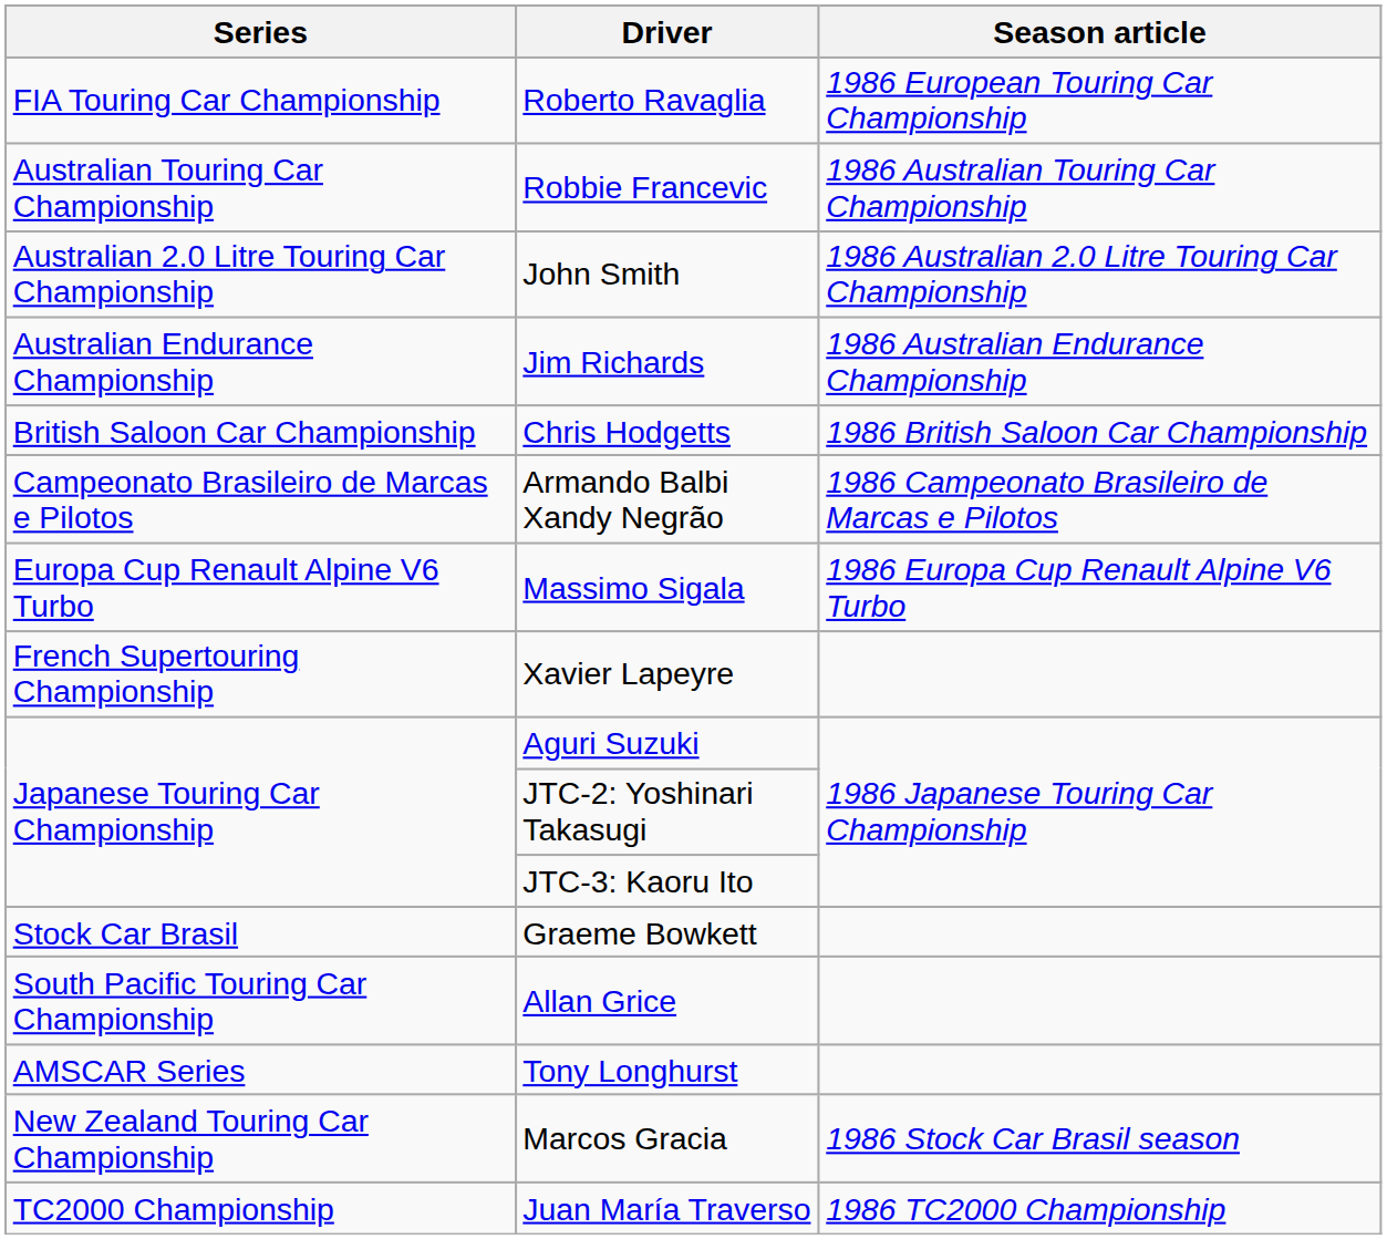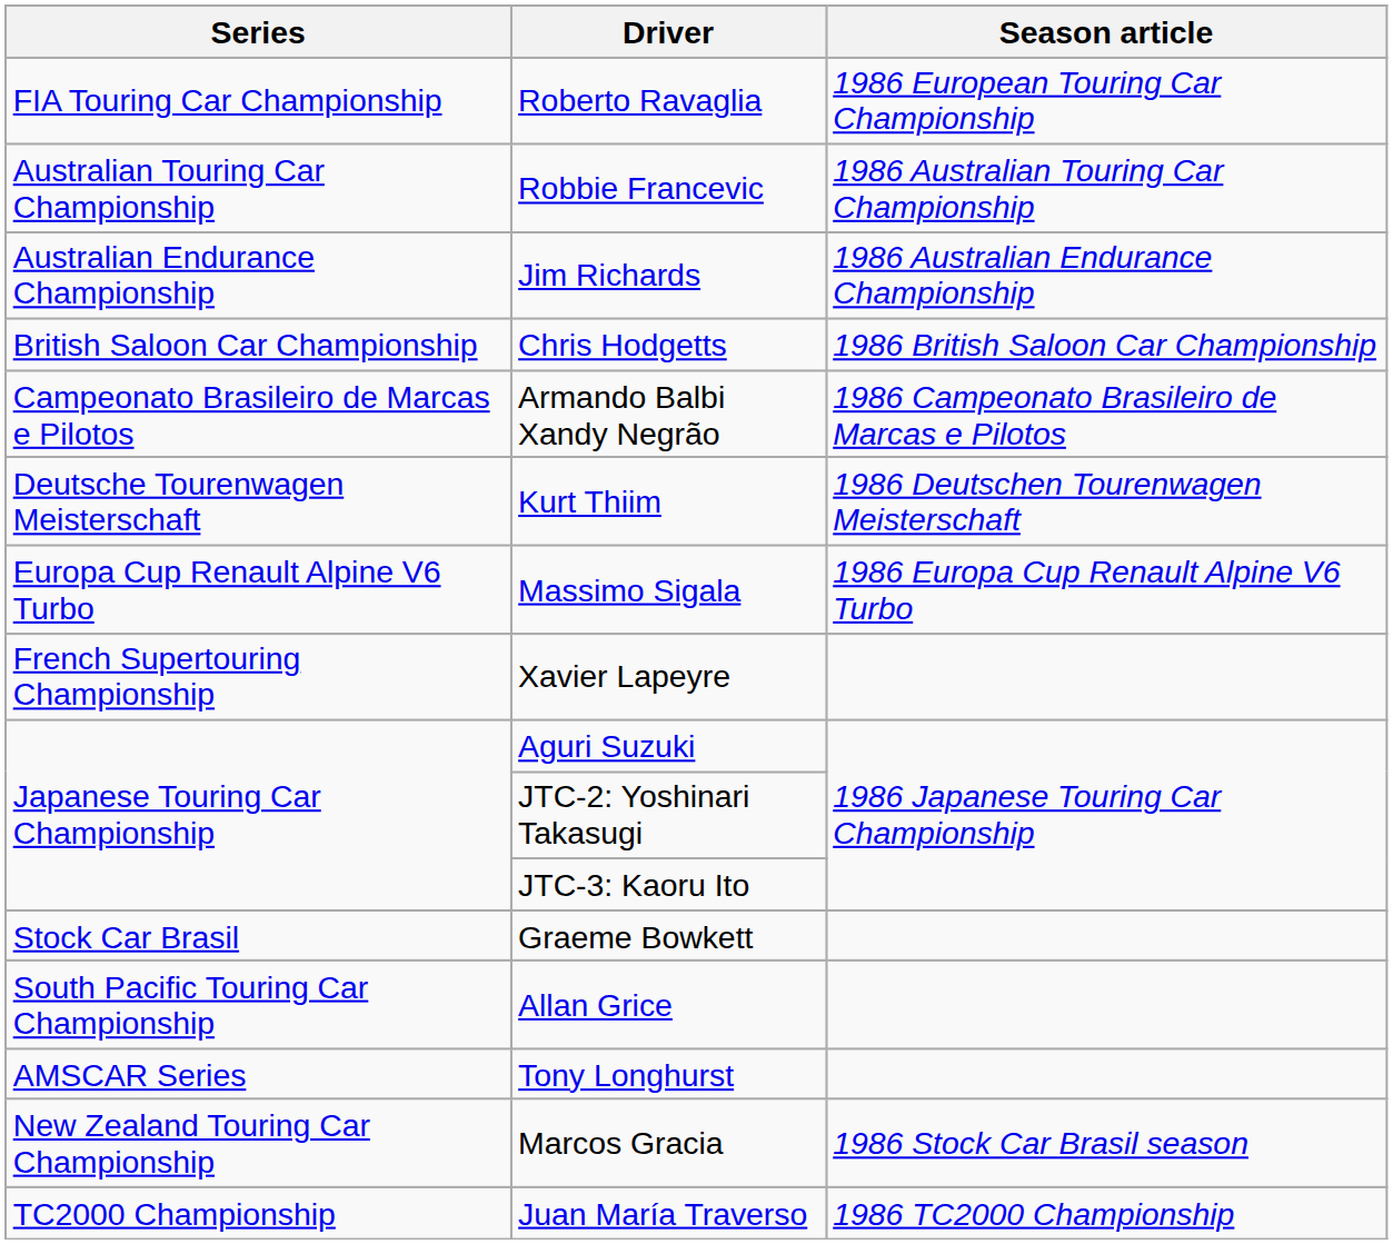- row: Australian 2.0 Litre Touring Car Championship | John Smith | 1986 Australian 2.0 Litre Touring Car Championship
+ row: Deutsche Tourenwagen Meisterschaft | Kurt Thiim | 1986 Deutschen Tourenwagen Meisterschaft
